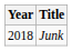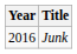Junk | Year: 2018 -> 2016
